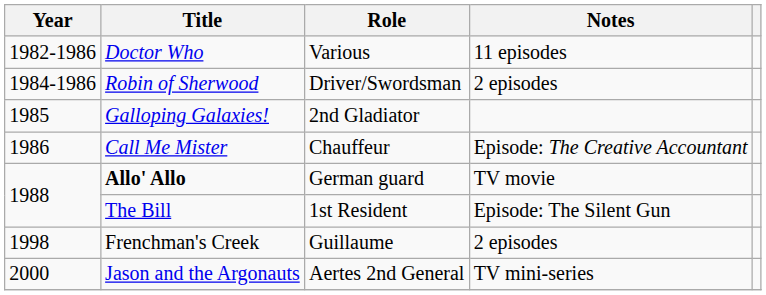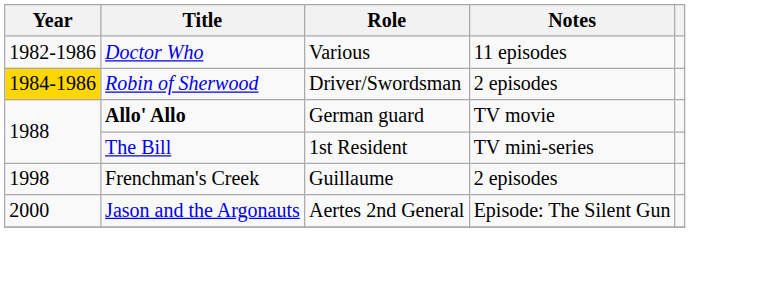Robin of Sherwood | Year: no background -> gold background
- row: 1985 | Galloping Galaxies! | 2nd Gladiator
- row: 1986 | Call Me Mister | Chauffeur | Episode: The Creative Accountant
The Bill | Notes: Episode: The Silent Gun -> TV mini-series
Jason and the Argonauts | Notes: TV mini-series -> Episode: The Silent Gun
